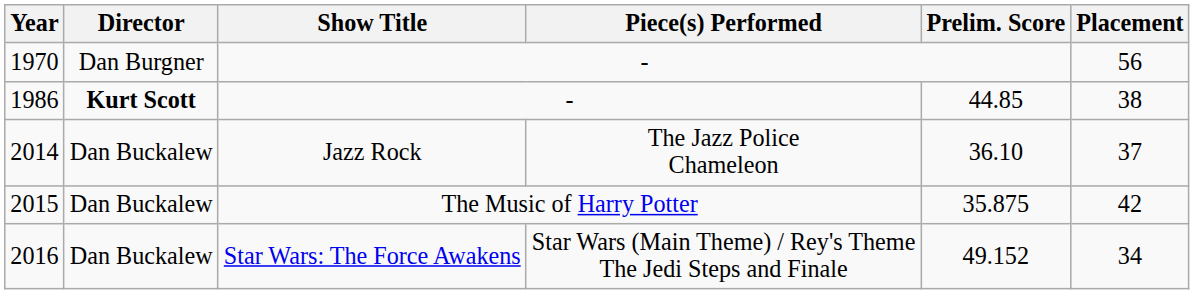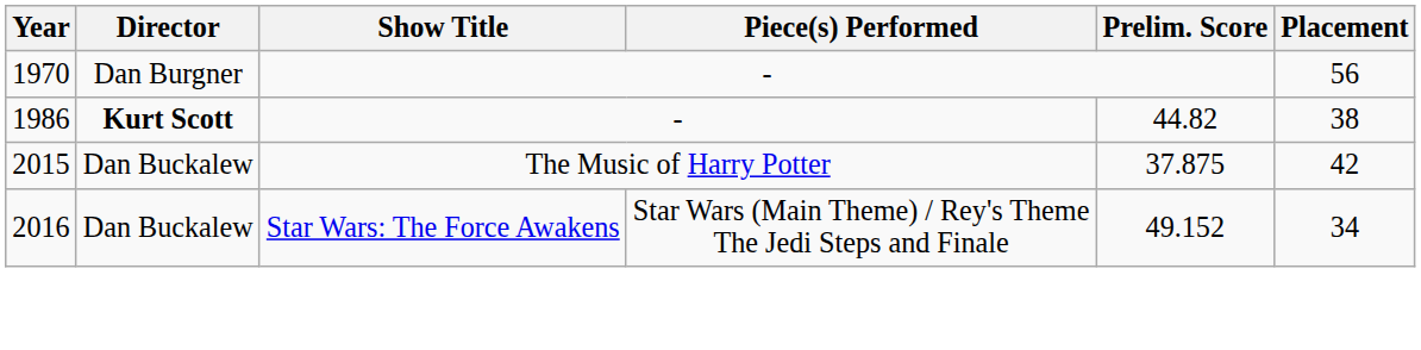1986 | Prelim. Score: 44.85 -> 44.82
- row: 2014 | Dan Buckalew | Jazz Rock | The Jazz Police Chameleon | 36.10 | 37
2015 | Prelim. Score: 35.875 -> 37.875
